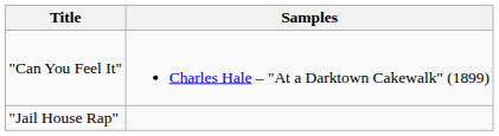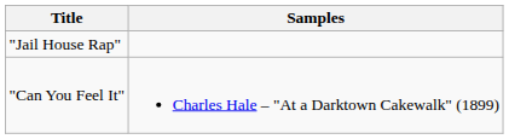rows swapped: "Jail House Rap" <-> "Can You Feel It"
